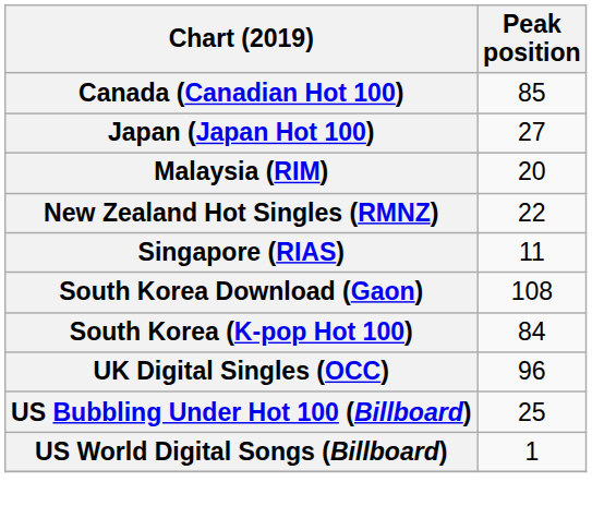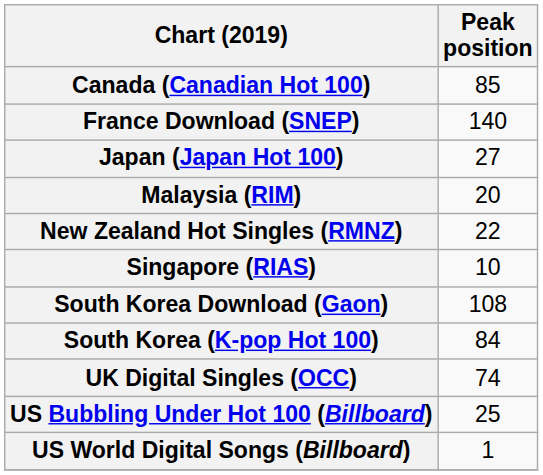+ row: France Download (SNEP) | 140
Singapore (RIAS) | Peak position: 11 -> 10
UK Digital Singles (OCC) | Peak position: 96 -> 74
